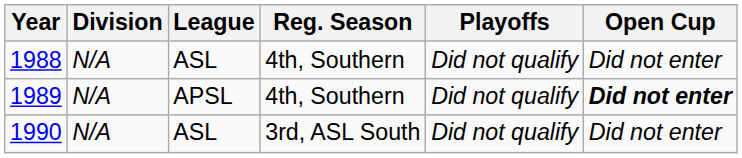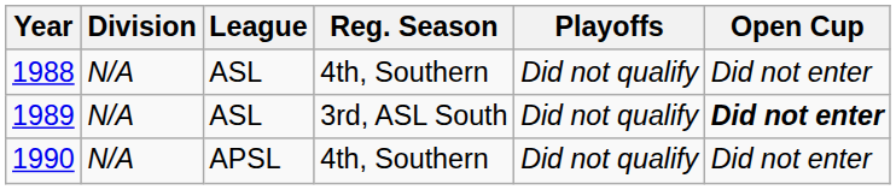1989 | League: APSL -> ASL
1989 | Reg. Season: 4th, Southern -> 3rd, ASL South
1990 | League: ASL -> APSL
1990 | Reg. Season: 3rd, ASL South -> 4th, Southern
